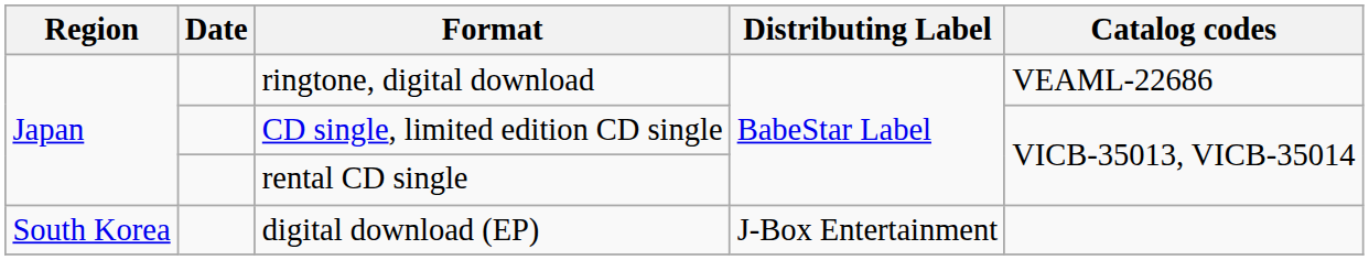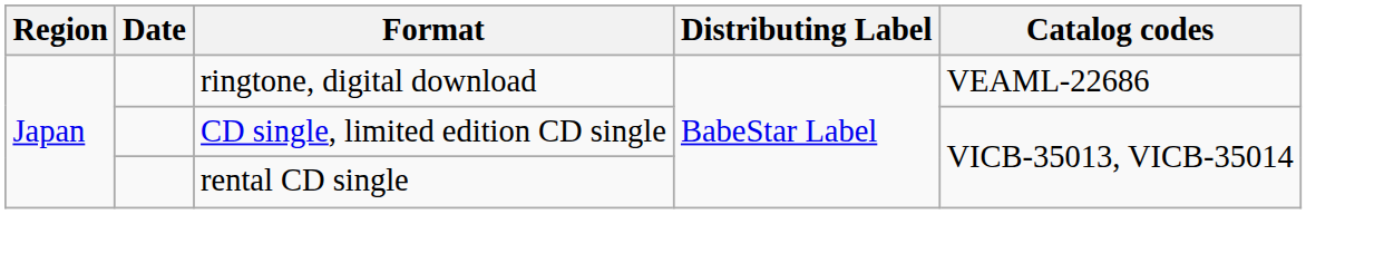- row: South Korea | digital download (EP) | J-Box Entertainment
